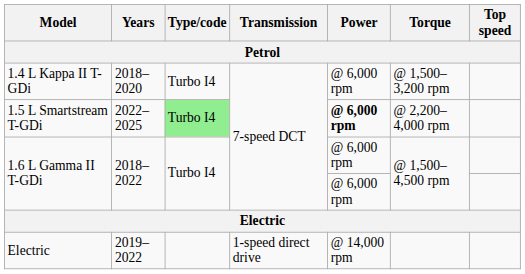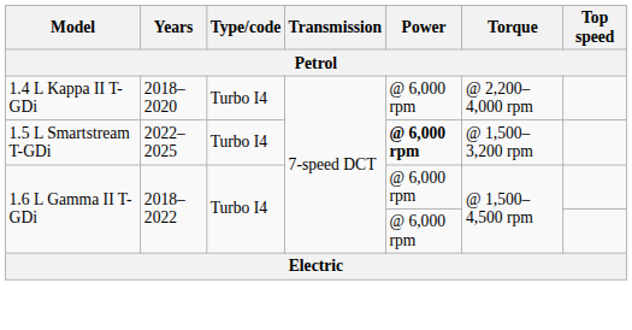1.4 L Kappa II T-GDi | Torque: @ 1,500–3,200 rpm -> @ 2,200–4,000 rpm
1.5 L Smartstream T-GDi | Type/code: lightgreen background -> no background
1.5 L Smartstream T-GDi | Torque: @ 2,200–4,000 rpm -> @ 1,500–3,200 rpm
- row: Electric | 2019–2022 | 1-speed direct drive | @ 14,000 rpm
